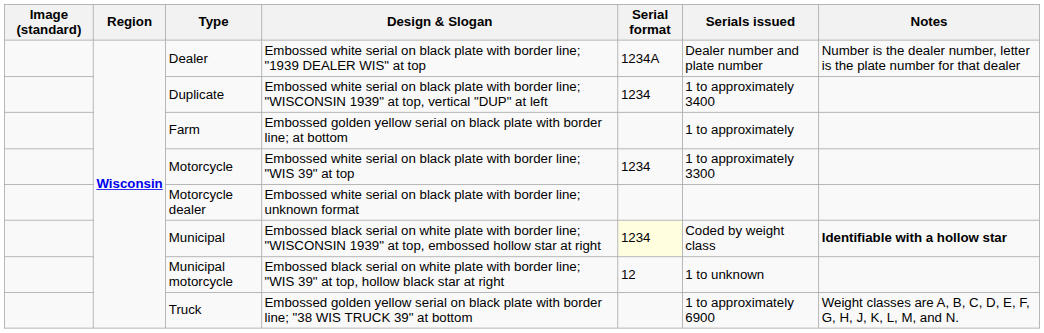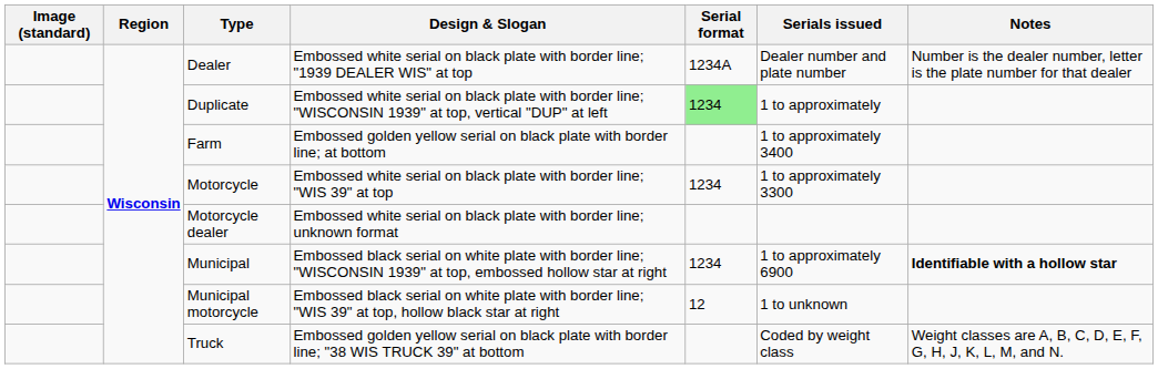Duplicate | Serial format: no background -> lightgreen background
Duplicate | Serials issued: 1 to approximately 3400 -> 1 to approximately
Farm | Serials issued: 1 to approximately -> 1 to approximately 3400
Municipal | Serial format: lightyellow background -> no background
Municipal | Serials issued: Coded by weight class -> 1 to approximately 6900
Truck | Serials issued: 1 to approximately 6900 -> Coded by weight class
